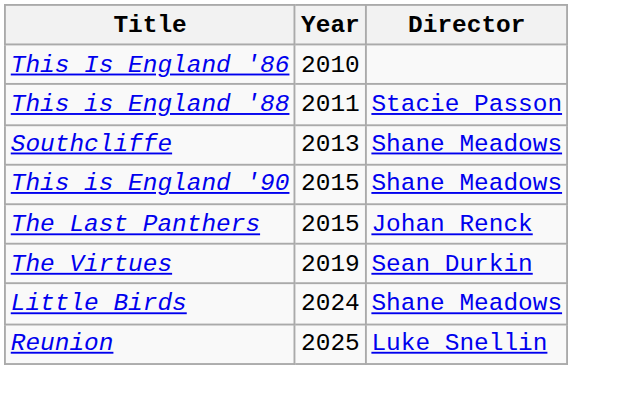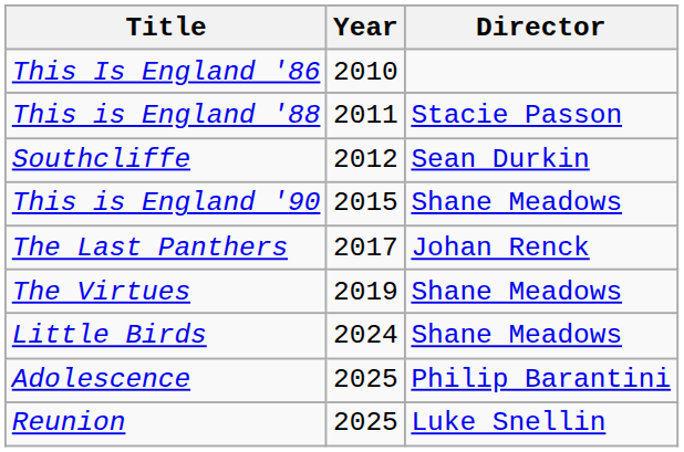Southcliffe | Year: 2013 -> 2012
Southcliffe | Director: Shane Meadows -> Sean Durkin
The Last Panthers | Year: 2015 -> 2017
The Virtues | Director: Sean Durkin -> Shane Meadows
+ row: Adolescence | 2025 | Philip Barantini
